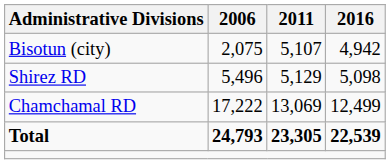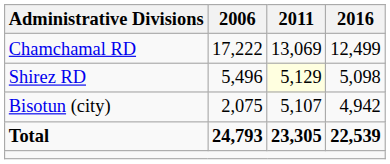rows swapped: Chamchamal RD <-> Bisotun (city)
Shirez RD | 2011: no background -> lightyellow background
